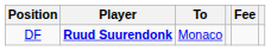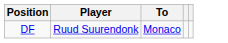- column: Fee
DF | Player: bold -> normal
